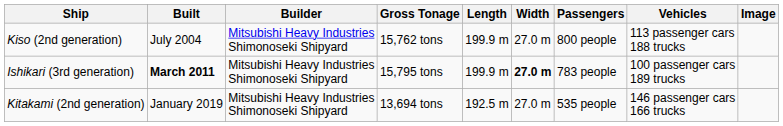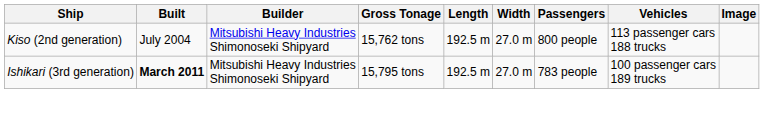Kiso (2nd generation) | Length: 199.9 m -> 192.5 m
Ishikari (3rd generation) | Length: 199.9 m -> 192.5 m
Ishikari (3rd generation) | Width: bold -> normal
- row: Kitakami (2nd generation) | January 2019 | Mitsubishi Heavy Industries Shimonoseki Shipyard | 13,694 tons | 192.5 m | 27.0 m | 535 people | 146 passenger cars 166 trucks
